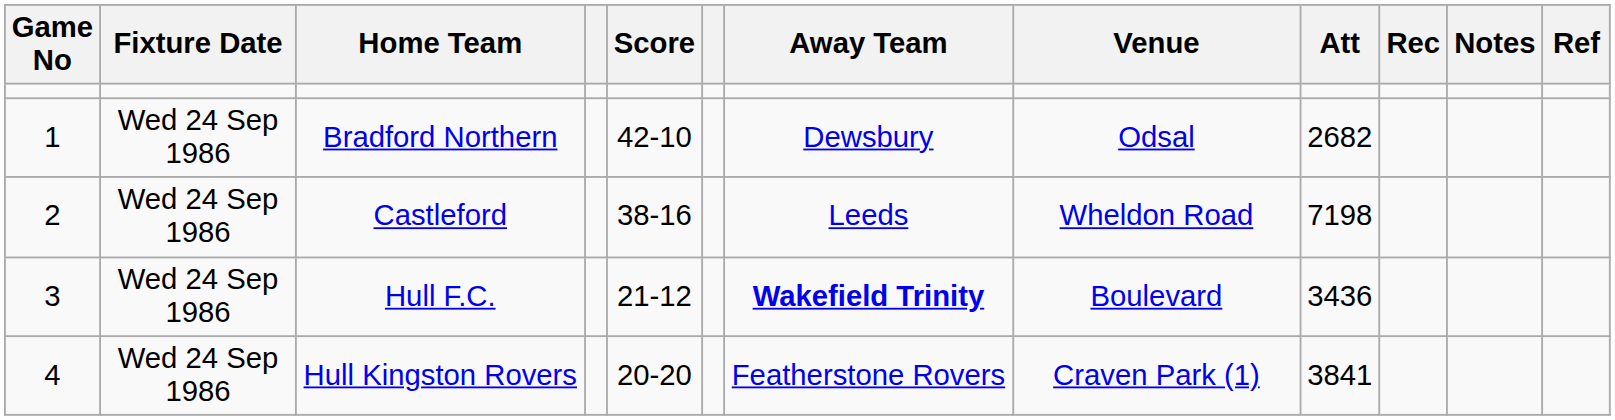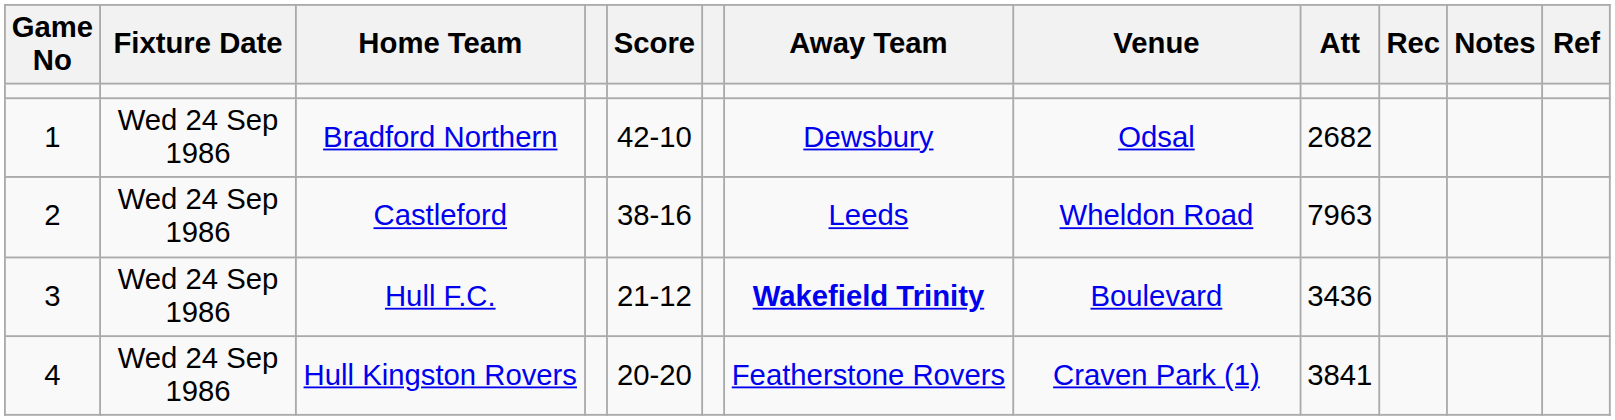Castleford | Att: 7198 -> 7963
